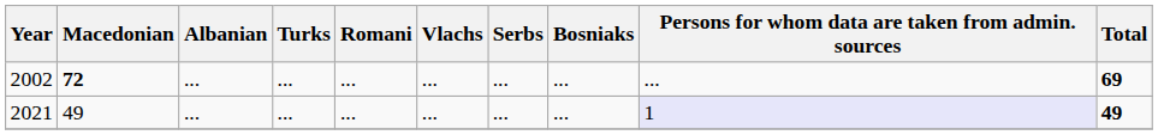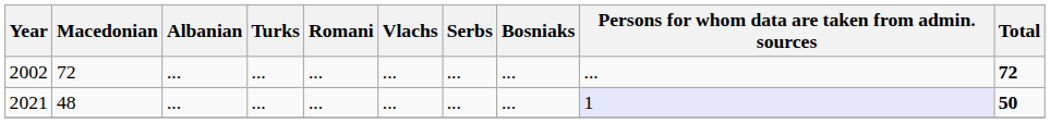2002 | Macedonian: bold -> normal
2002 | Total: 69 -> 72
2021 | Macedonian: 49 -> 48
2021 | Total: 49 -> 50
